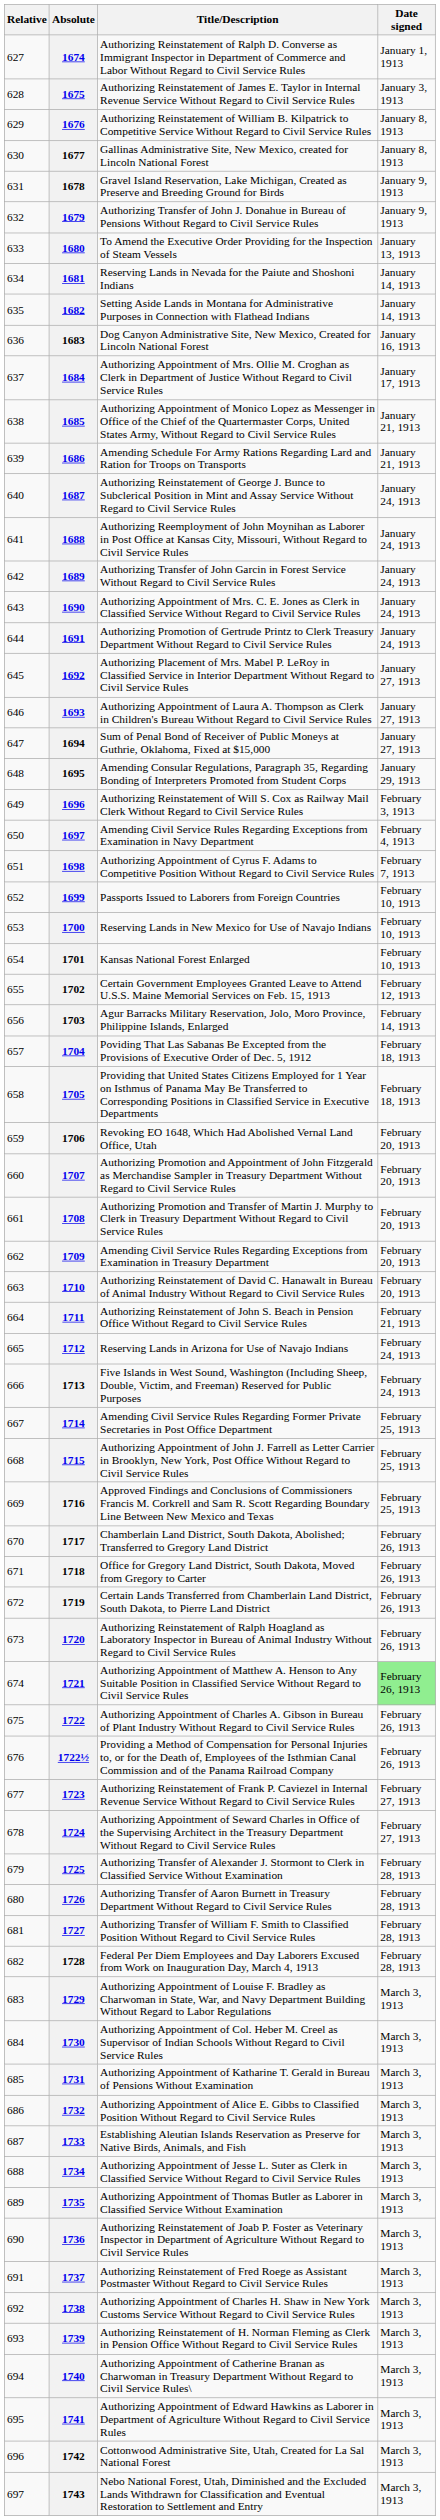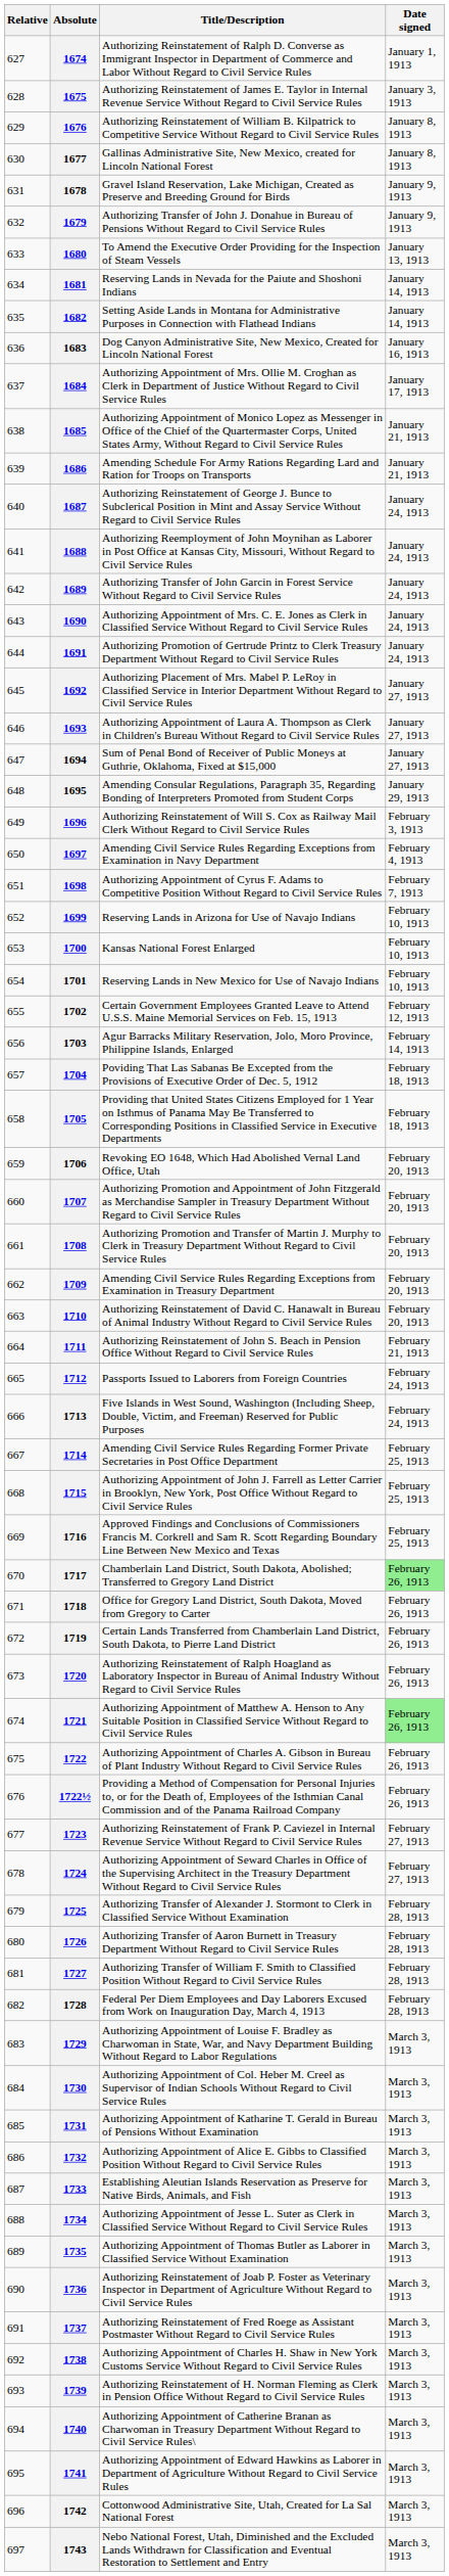1699 | Title/Description: Passports Issued to Laborers from Foreign Countries -> Reserving Lands in Arizona for Use of Navajo Indians
1700 | Title/Description: Reserving Lands in New Mexico for Use of Navajo Indians -> Kansas National Forest Enlarged
1701 | Title/Description: Kansas National Forest Enlarged -> Reserving Lands in New Mexico for Use of Navajo Indians
1712 | Title/Description: Reserving Lands in Arizona for Use of Navajo Indians -> Passports Issued to Laborers from Foreign Countries
1717 | Date signed: no background -> lightgreen background
